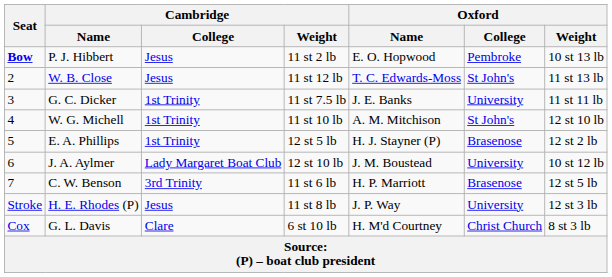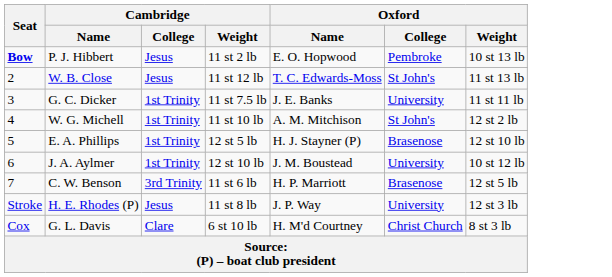W. G. Michell | Oxford / Weight: 12 st 10 lb -> 12 st 2 lb
E. A. Phillips | Oxford / Weight: 12 st 2 lb -> 12 st 10 lb
J. A. Aylmer | Cambridge / College: Lady Margaret Boat Club -> 1st Trinity
